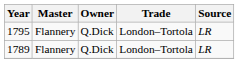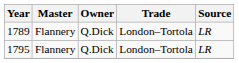rows swapped: 1789 <-> 1795
